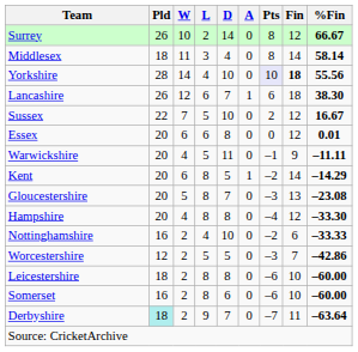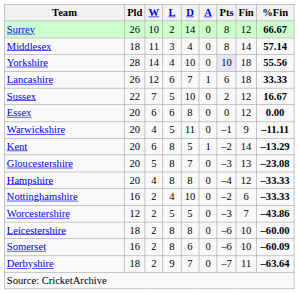Middlesex | %Fin: 58.14 -> 57.14
Yorkshire | Fin: bold -> normal
Lancashire | %Fin: 38.30 -> 33.33
Essex | %Fin: 0.01 -> 0.00
Kent | %Fin: –14.29 -> –13.29
Hampshire | %Fin: –33.30 -> –33.33
Worcestershire | %Fin: –42.86 -> –43.86
Somerset | %Fin: –60.00 -> –60.09
Derbyshire | Pld: paleturquoise background -> no background
